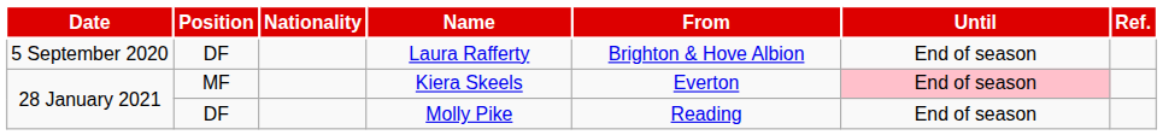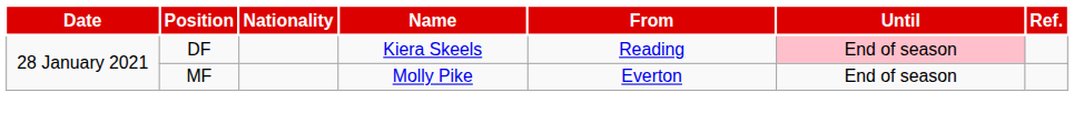- row: 5 September 2020 | DF | Laura Rafferty | Brighton & Hove Albion | End of season
Kiera Skeels | Position: MF -> DF
Kiera Skeels | From: Everton -> Reading
Molly Pike | Position: DF -> MF
Molly Pike | From: Reading -> Everton
